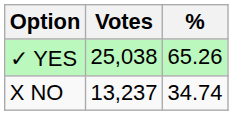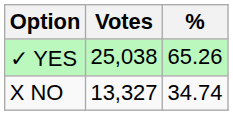X NO | Votes: 13,237 -> 13,327
